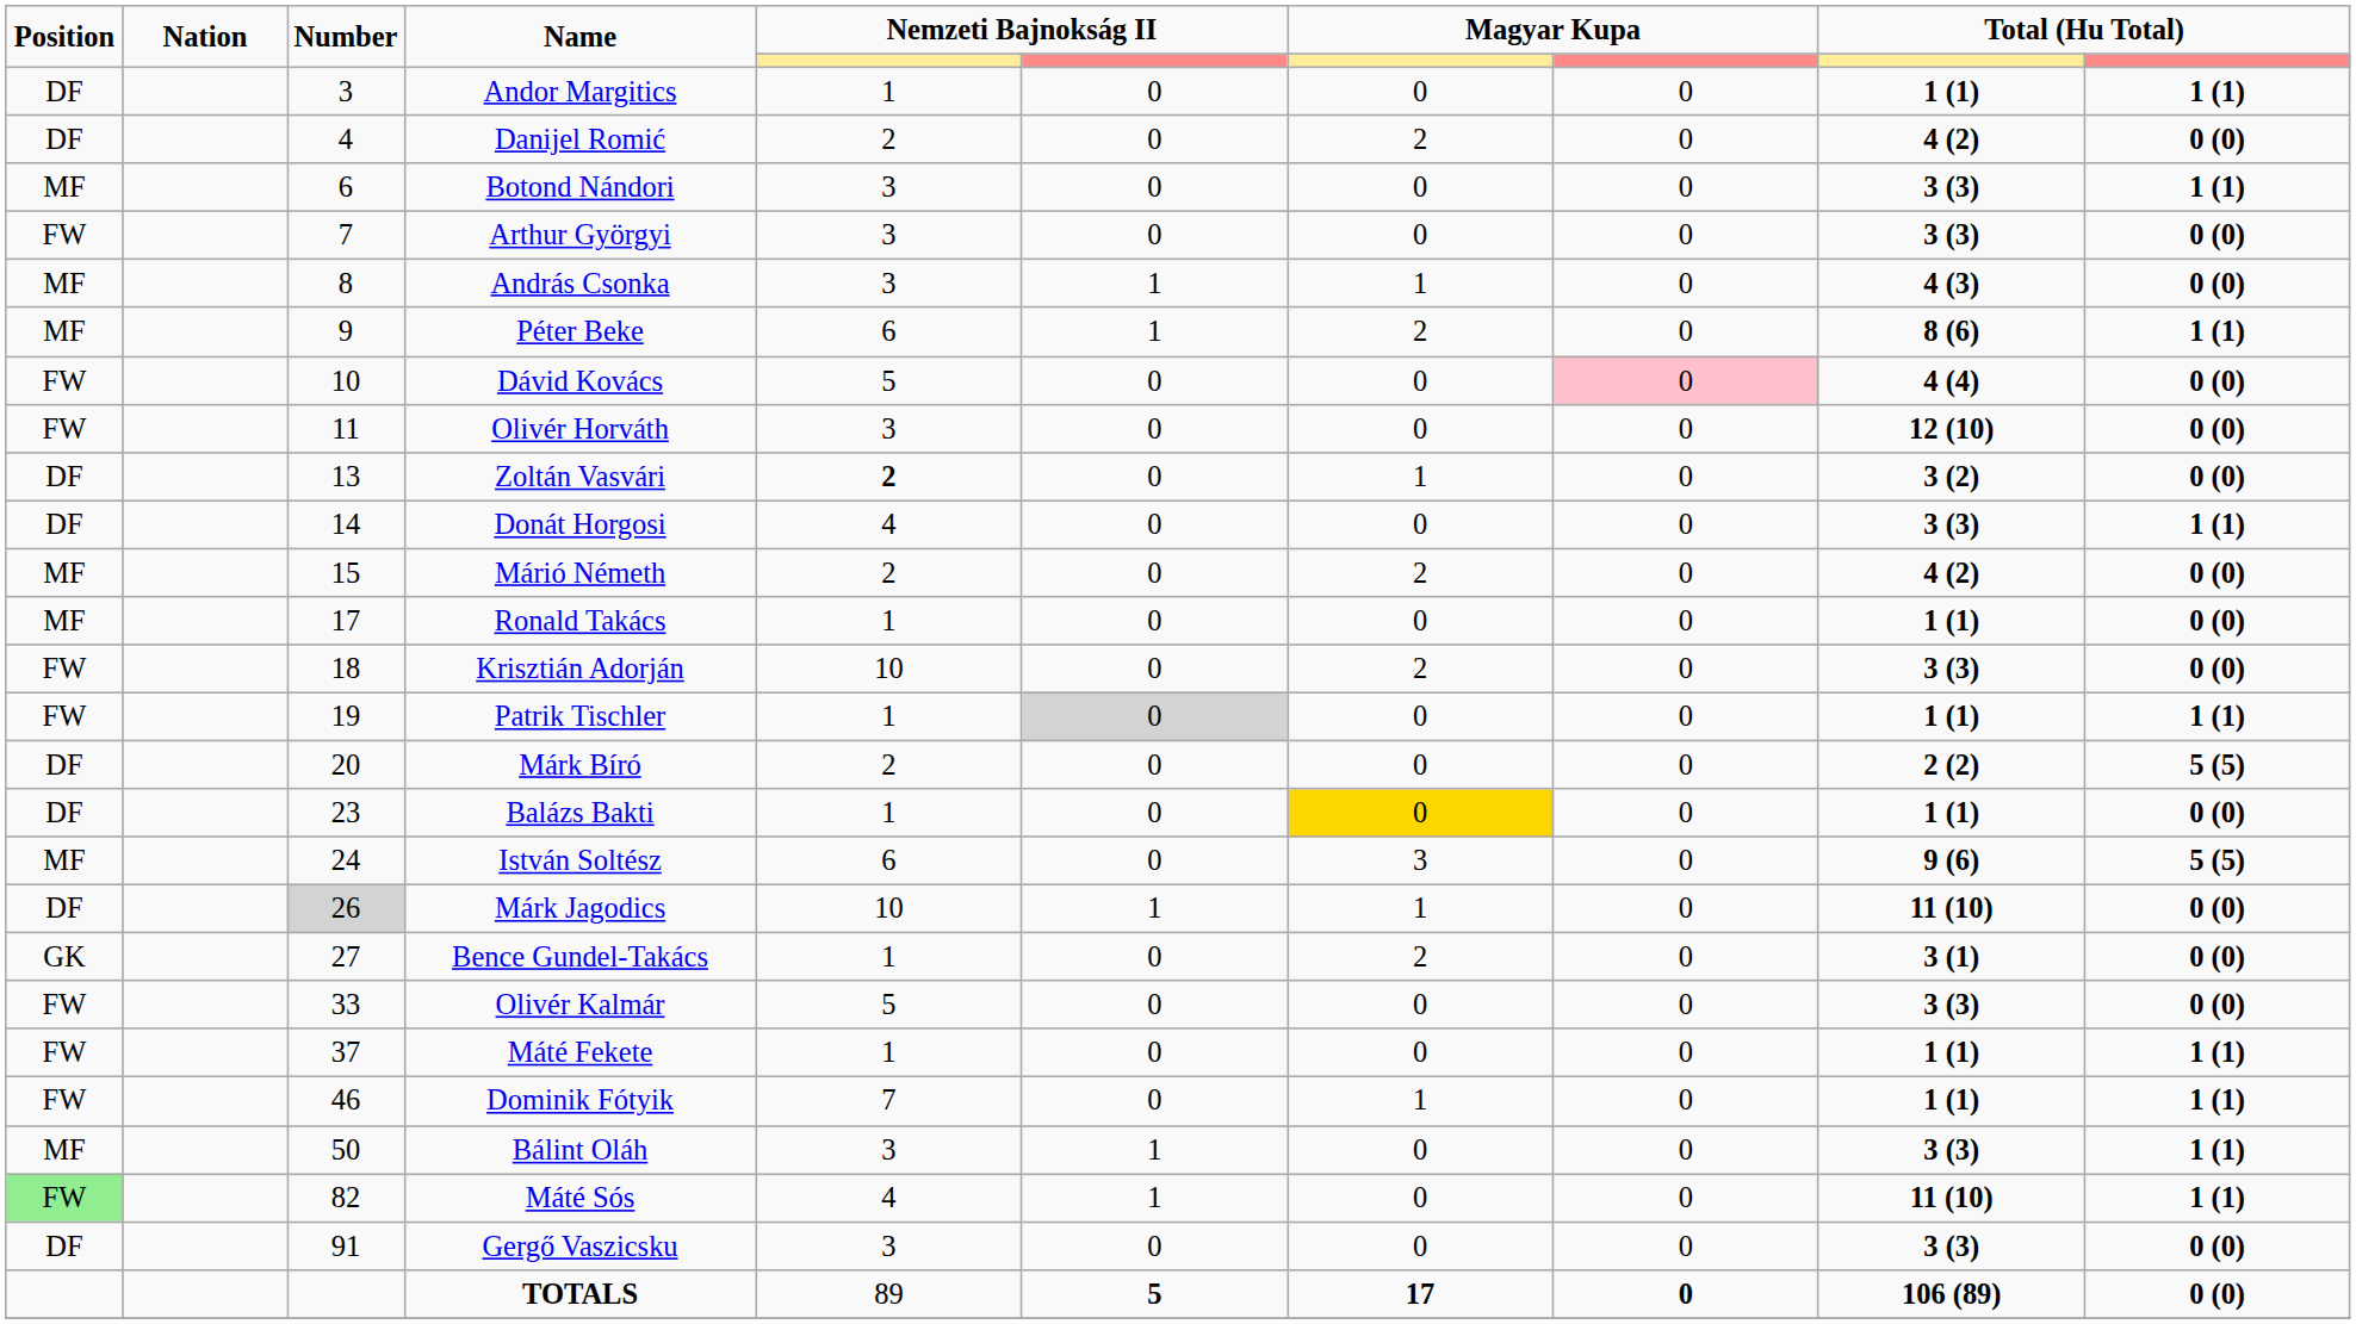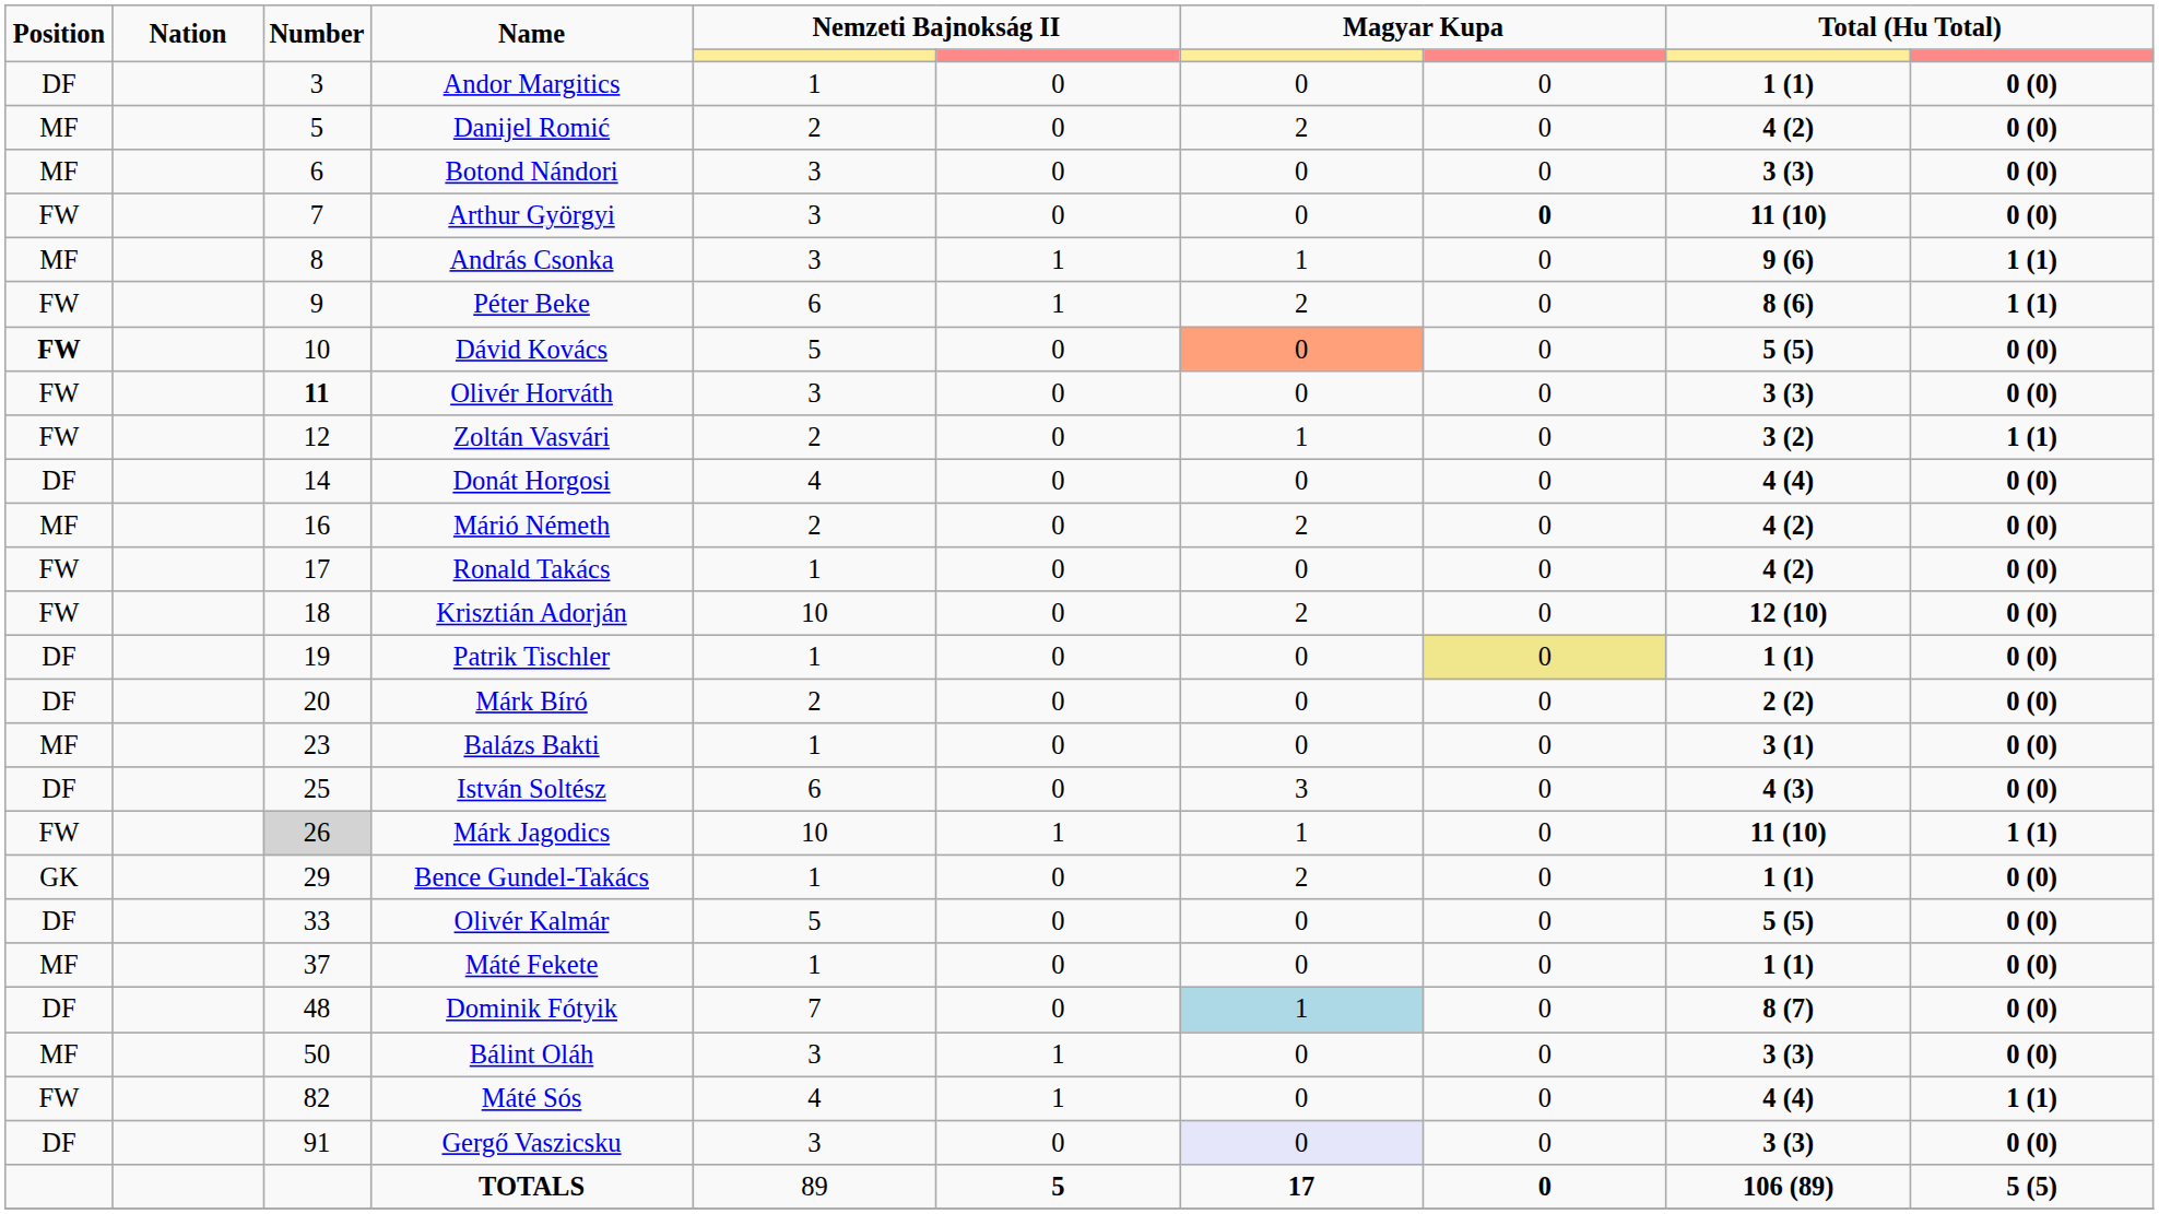Andor Margitics | column 10: 1 (1) -> 0 (0)
Danijel Romić | Position: DF -> MF
Danijel Romić | Number: 4 -> 5
Botond Nándori | column 10: 1 (1) -> 0 (0)
Arthur Györgyi | column 8: normal -> bold
Arthur Györgyi | column 9: 3 (3) -> 11 (10)
András Csonka | column 9: 4 (3) -> 9 (6)
András Csonka | column 10: 0 (0) -> 1 (1)
Péter Beke | Position: MF -> FW
Dávid Kovács | Position: normal -> bold
Dávid Kovács | column 7: no background -> lightsalmon background
Dávid Kovács | column 8: pink background -> no background
Dávid Kovács | column 9: 4 (4) -> 5 (5)
Olivér Horváth | Number: normal -> bold
Olivér Horváth | column 9: 12 (10) -> 3 (3)
Zoltán Vasvári | Position: DF -> FW
Zoltán Vasvári | Number: 13 -> 12
Zoltán Vasvári | column 5: bold -> normal
Zoltán Vasvári | column 10: 0 (0) -> 1 (1)
Donát Horgosi | column 9: 3 (3) -> 4 (4)
Donát Horgosi | column 10: 1 (1) -> 0 (0)
Márió Németh | Number: 15 -> 16
Ronald Takács | Position: MF -> FW
Ronald Takács | column 9: 1 (1) -> 4 (2)
Krisztián Adorján | column 9: 3 (3) -> 12 (10)
Patrik Tischler | Position: FW -> DF
Patrik Tischler | column 6: lightgrey background -> no background
Patrik Tischler | column 8: no background -> khaki background
Patrik Tischler | column 10: 1 (1) -> 0 (0)
Márk Bíró | column 10: 5 (5) -> 0 (0)
Balázs Bakti | Position: DF -> MF
Balázs Bakti | column 7: gold background -> no background
Balázs Bakti | column 9: 1 (1) -> 3 (1)
István Soltész | Position: MF -> DF
István Soltész | Number: 24 -> 25
István Soltész | column 9: 9 (6) -> 4 (3)
István Soltész | column 10: 5 (5) -> 0 (0)
Márk Jagodics | Position: DF -> FW
Márk Jagodics | column 10: 0 (0) -> 1 (1)
Bence Gundel-Takács | Number: 27 -> 29
Bence Gundel-Takács | column 9: 3 (1) -> 1 (1)
Olivér Kalmár | Position: FW -> DF
Olivér Kalmár | column 9: 3 (3) -> 5 (5)
Máté Fekete | Position: FW -> MF
Máté Fekete | column 10: 1 (1) -> 0 (0)
Dominik Fótyik | Position: FW -> DF
Dominik Fótyik | Number: 46 -> 48
Dominik Fótyik | column 7: no background -> lightblue background
Dominik Fótyik | column 9: 1 (1) -> 8 (7)
Dominik Fótyik | column 10: 1 (1) -> 0 (0)
Bálint Oláh | column 10: 1 (1) -> 0 (0)
Máté Sós | Position: lightgreen background -> no background
Máté Sós | column 9: 11 (10) -> 4 (4)
Gergő Vaszicsku | column 7: no background -> lavender background
TOTALS | column 10: 0 (0) -> 5 (5)
